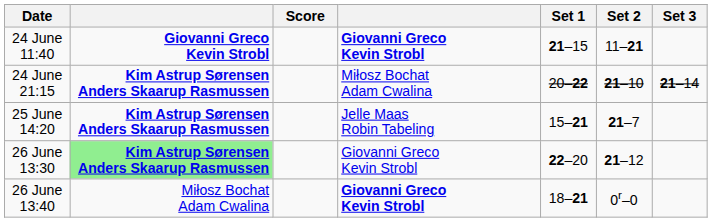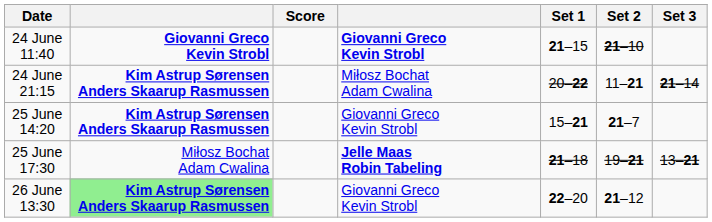24 June 11:40 | Set 2: 11–21 -> 21–10
24 June 21:15 | Set 2: 21–10 -> 11–21
25 June 14:20 | column 4: Jelle Maas Robin Tabeling -> Giovanni Greco Kevin Strobl
+ row: 25 June 17:30 | Miłosz Bochat Adam Cwalina | Jelle Maas Robin Tabeling | 21–18 | 19–21 | 13–21
- row: 26 June 13:40 | Miłosz Bochat Adam Cwalina | Giovanni Greco Kevin Strobl | 18–21 | 0r–0
